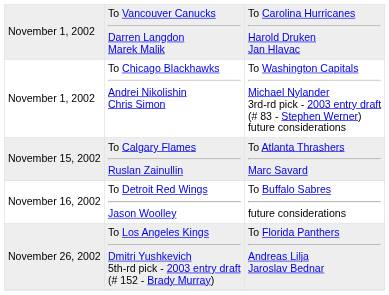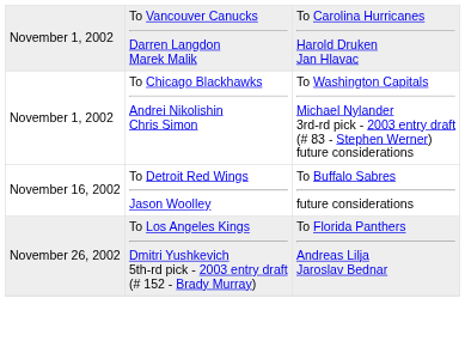- row: November 15, 2002 | To Calgary Flames Ruslan Zainullin | To Atlanta Thrashers Marc Savard
